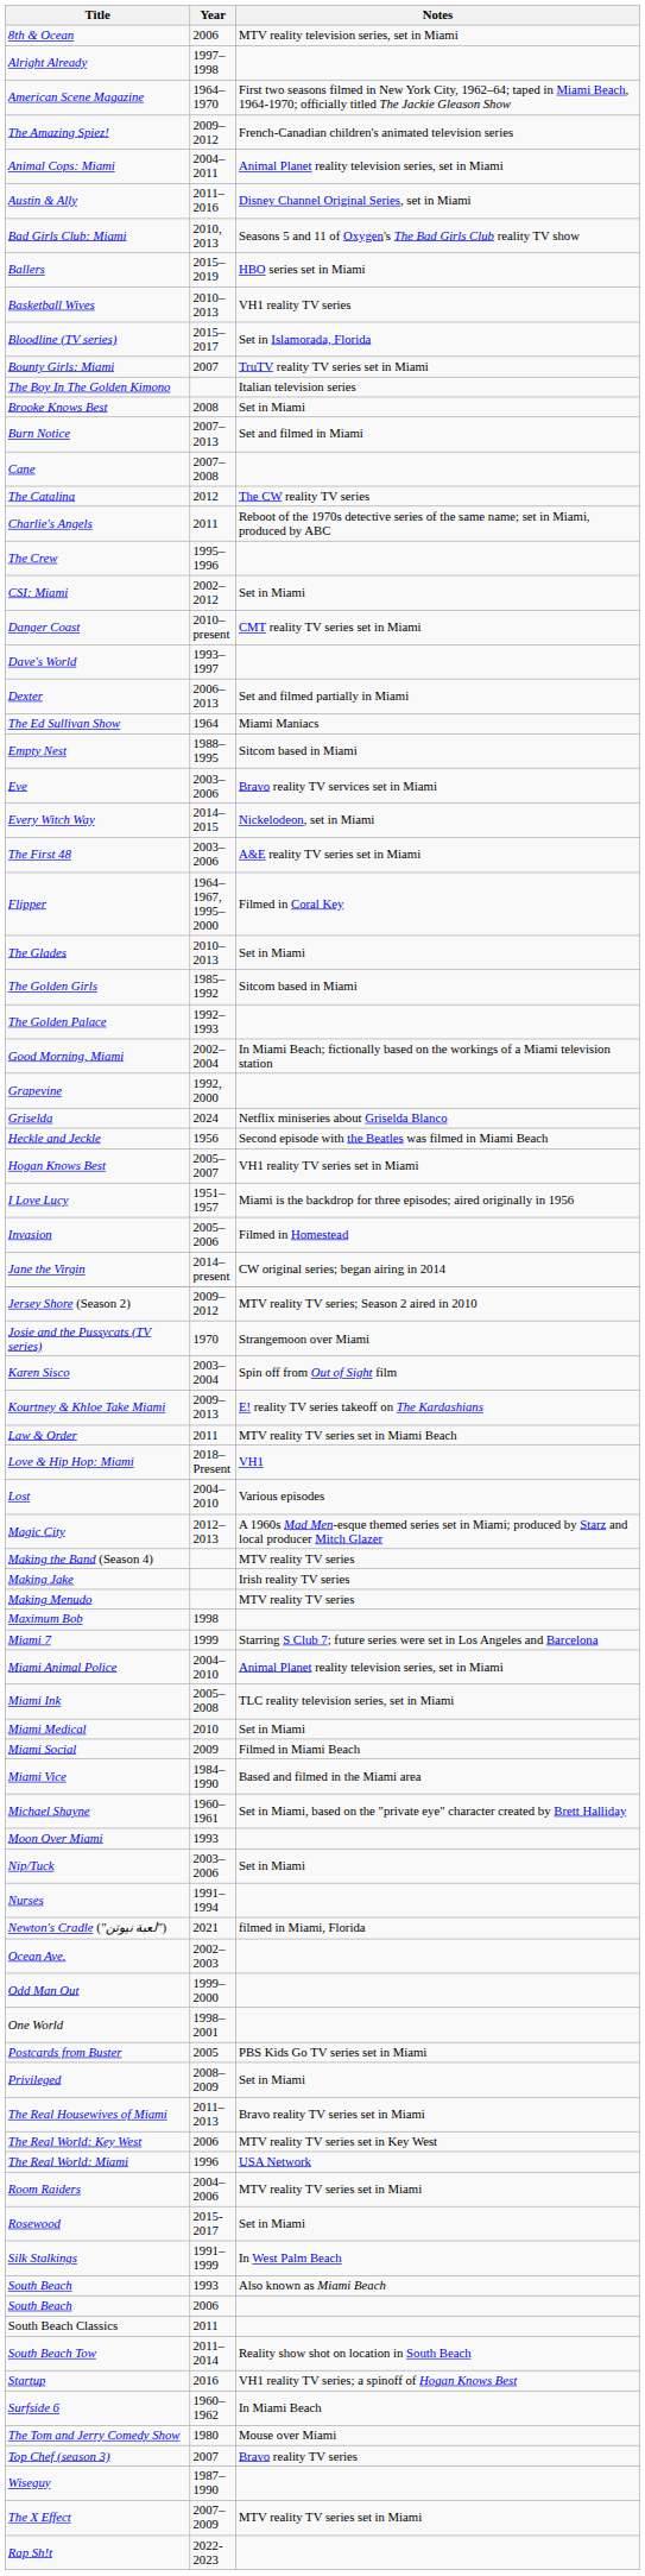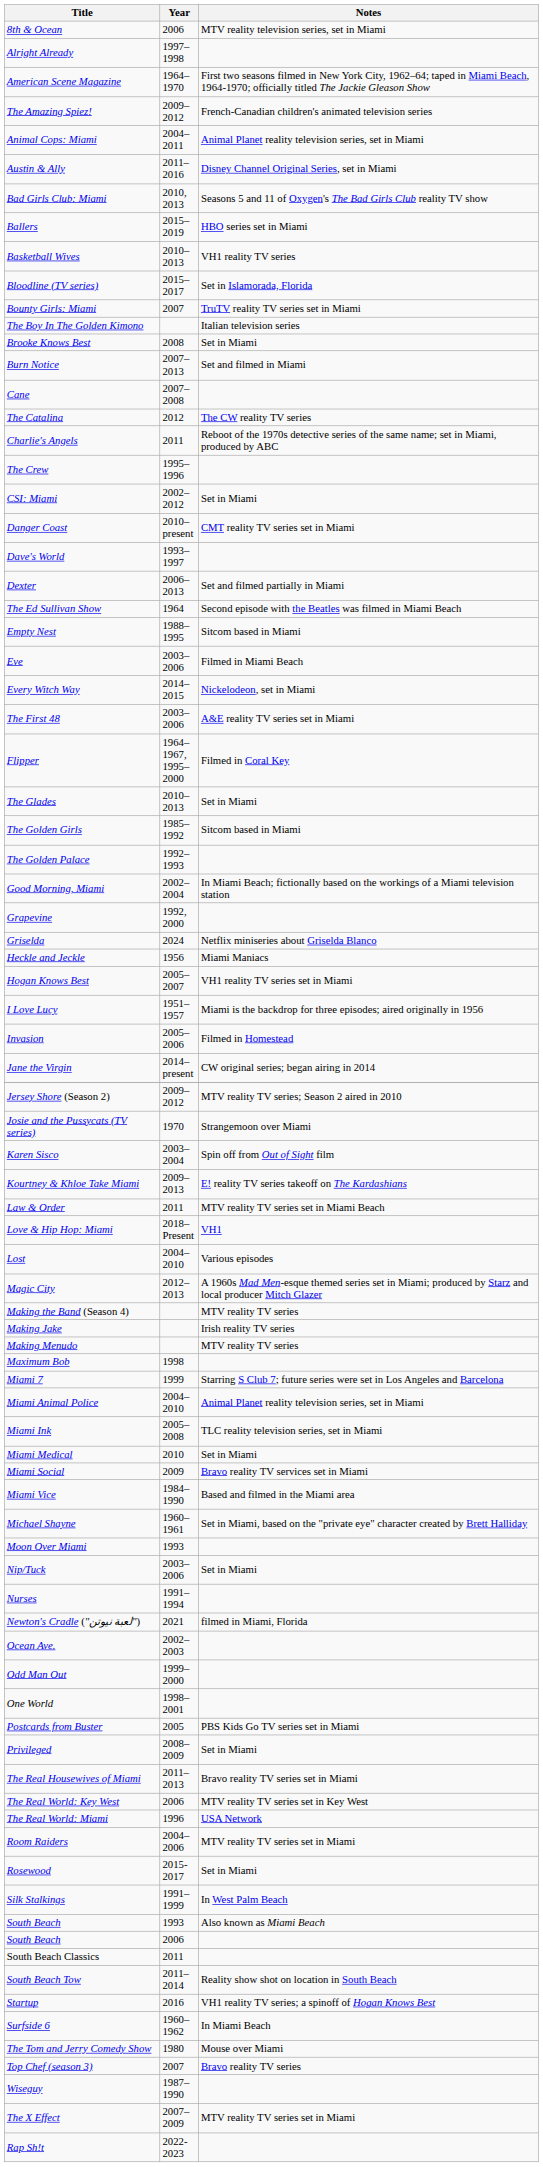The Ed Sullivan Show | Notes: Miami Maniacs -> Second episode with the Beatles was filmed in Miami Beach
Eve | Notes: Bravo reality TV services set in Miami -> Filmed in Miami Beach
Heckle and Jeckle | Notes: Second episode with the Beatles was filmed in Miami Beach -> Miami Maniacs
Miami Social | Notes: Filmed in Miami Beach -> Bravo reality TV services set in Miami
